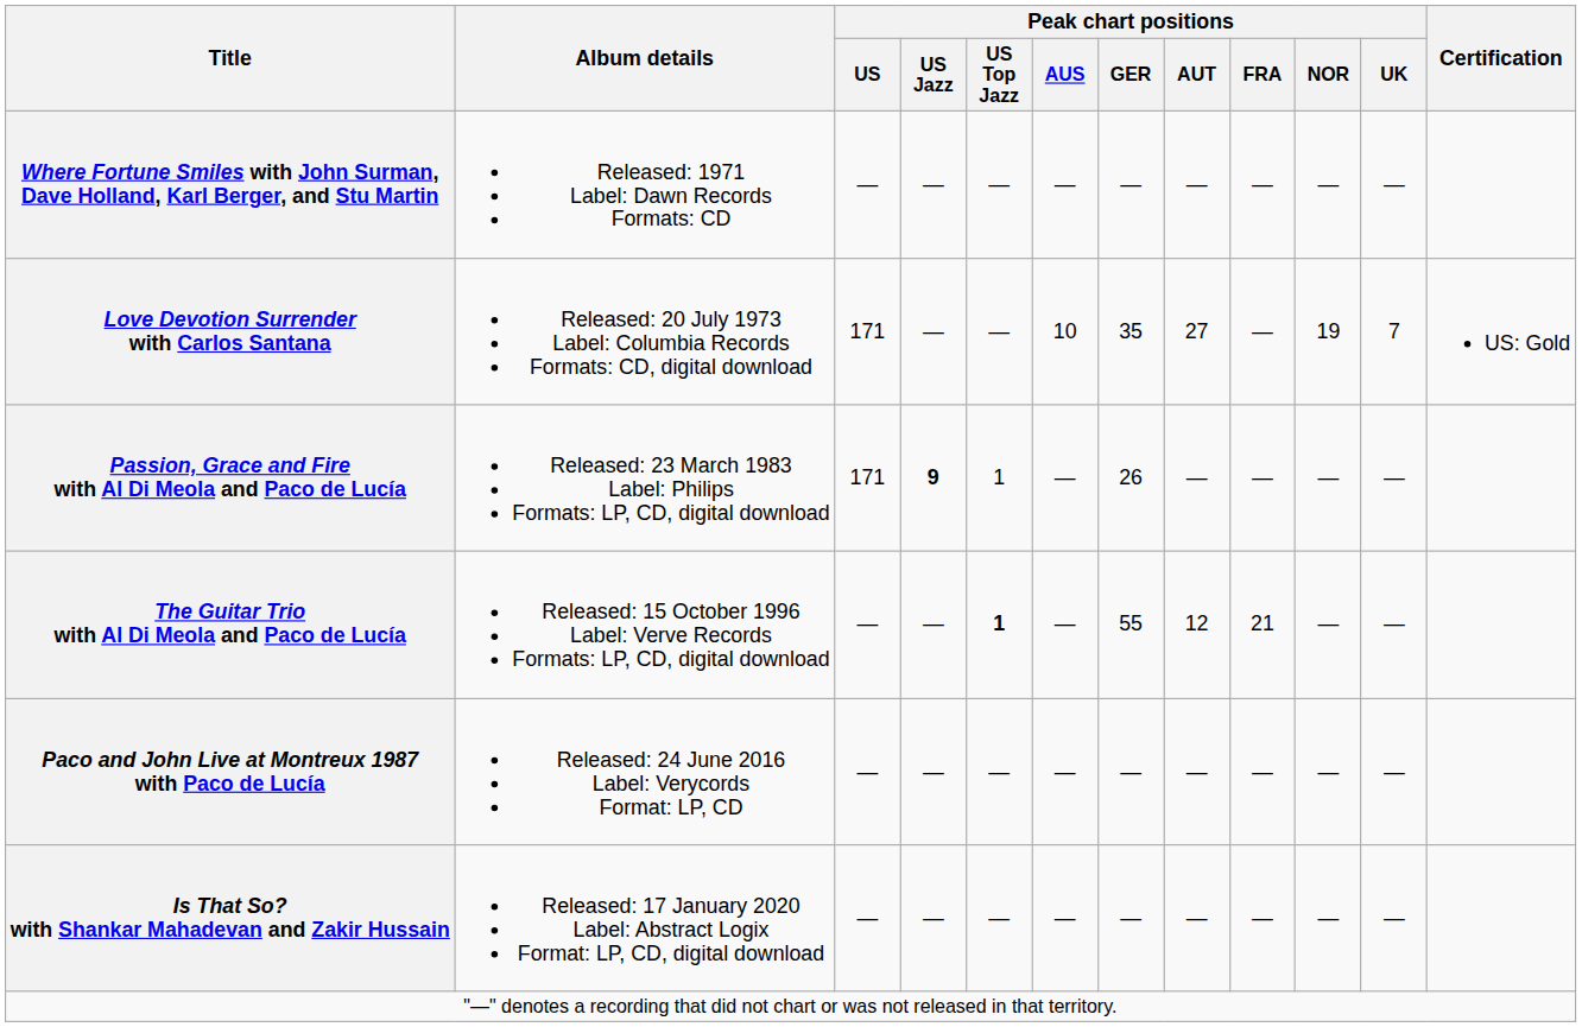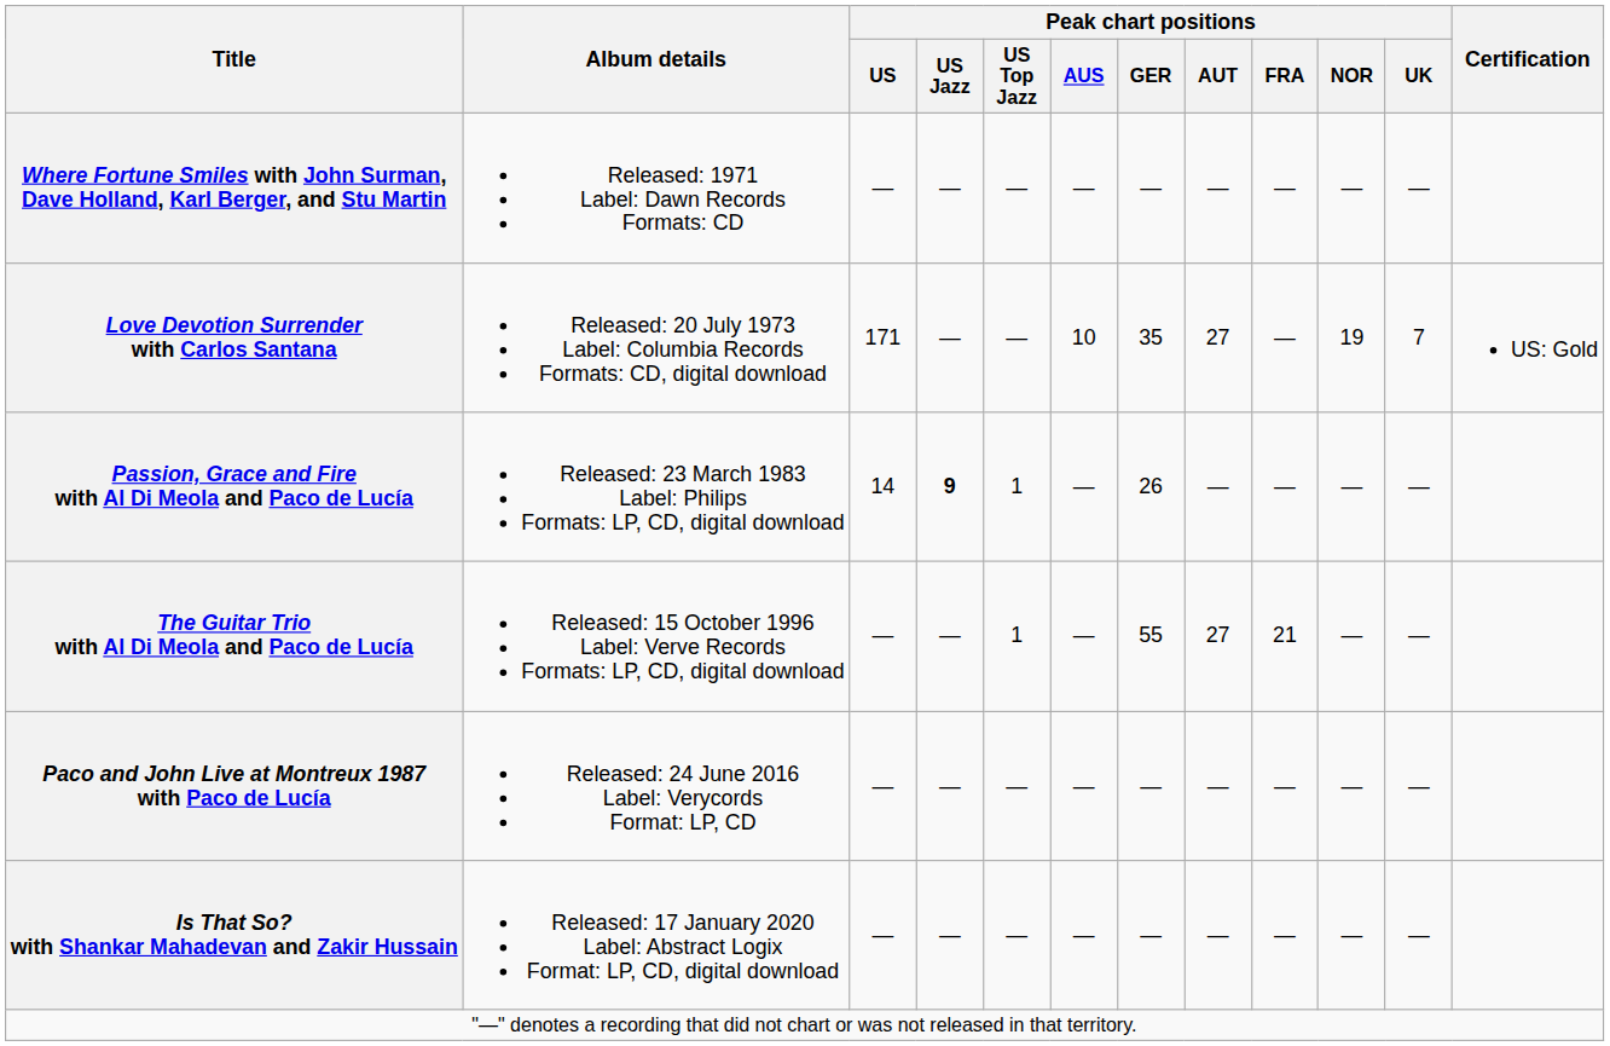Passion, Grace and Fire with Al Di Meola and Paco de Lucía | Peak chart positions / US: 171 -> 14
The Guitar Trio with Al Di Meola and Paco de Lucía | Peak chart positions / US Top Jazz: bold -> normal
The Guitar Trio with Al Di Meola and Paco de Lucía | Peak chart positions / AUT: 12 -> 27
